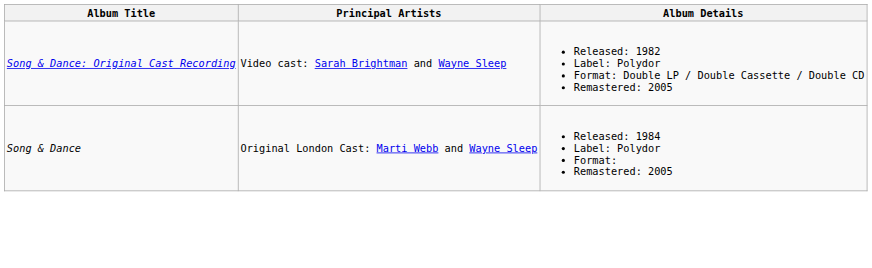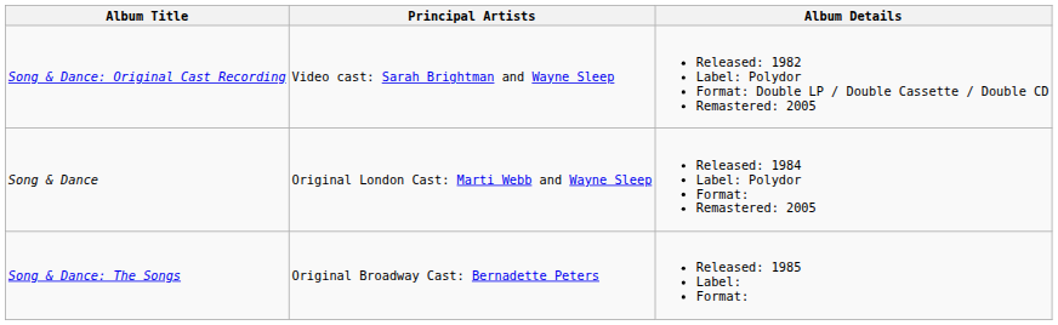+ row: Song & Dance: The Songs | Original Broadway Cast: Bernadette Peters | Released: 1985 Label: Format:
